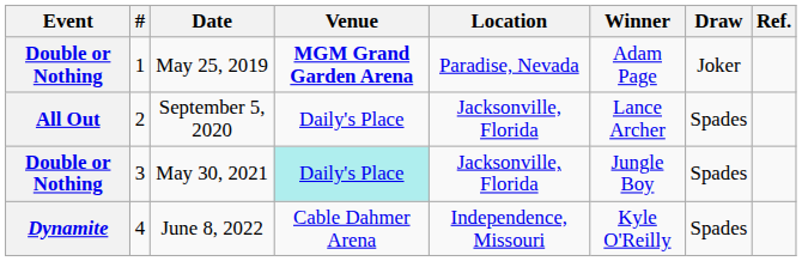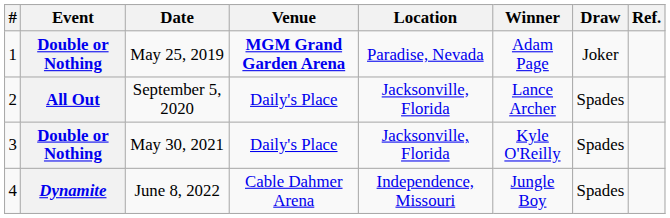columns swapped: # <-> Event
May 30, 2021 | Venue: paleturquoise background -> no background
May 30, 2021 | Winner: Jungle Boy -> Kyle O'Reilly
June 8, 2022 | Winner: Kyle O'Reilly -> Jungle Boy
